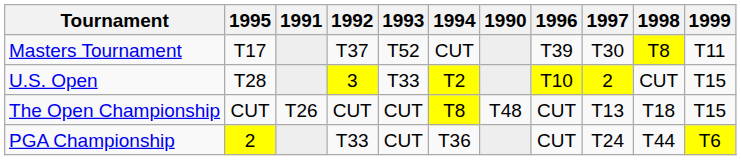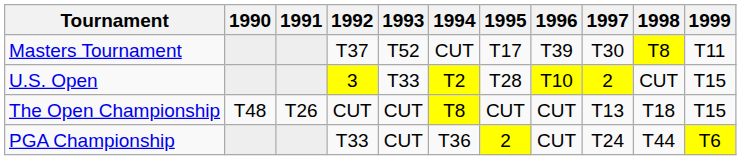columns swapped: 1990 <-> 1995
